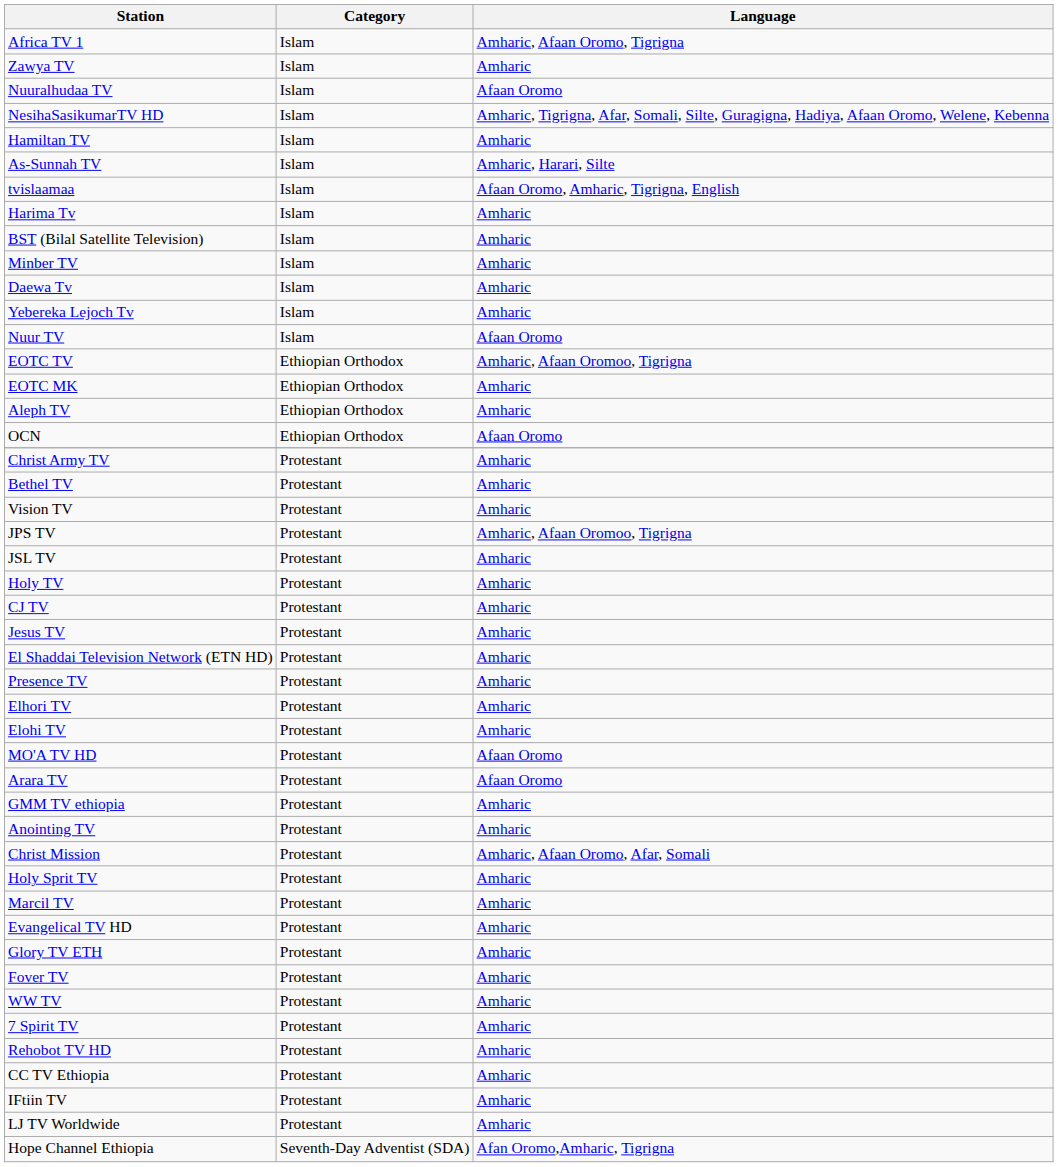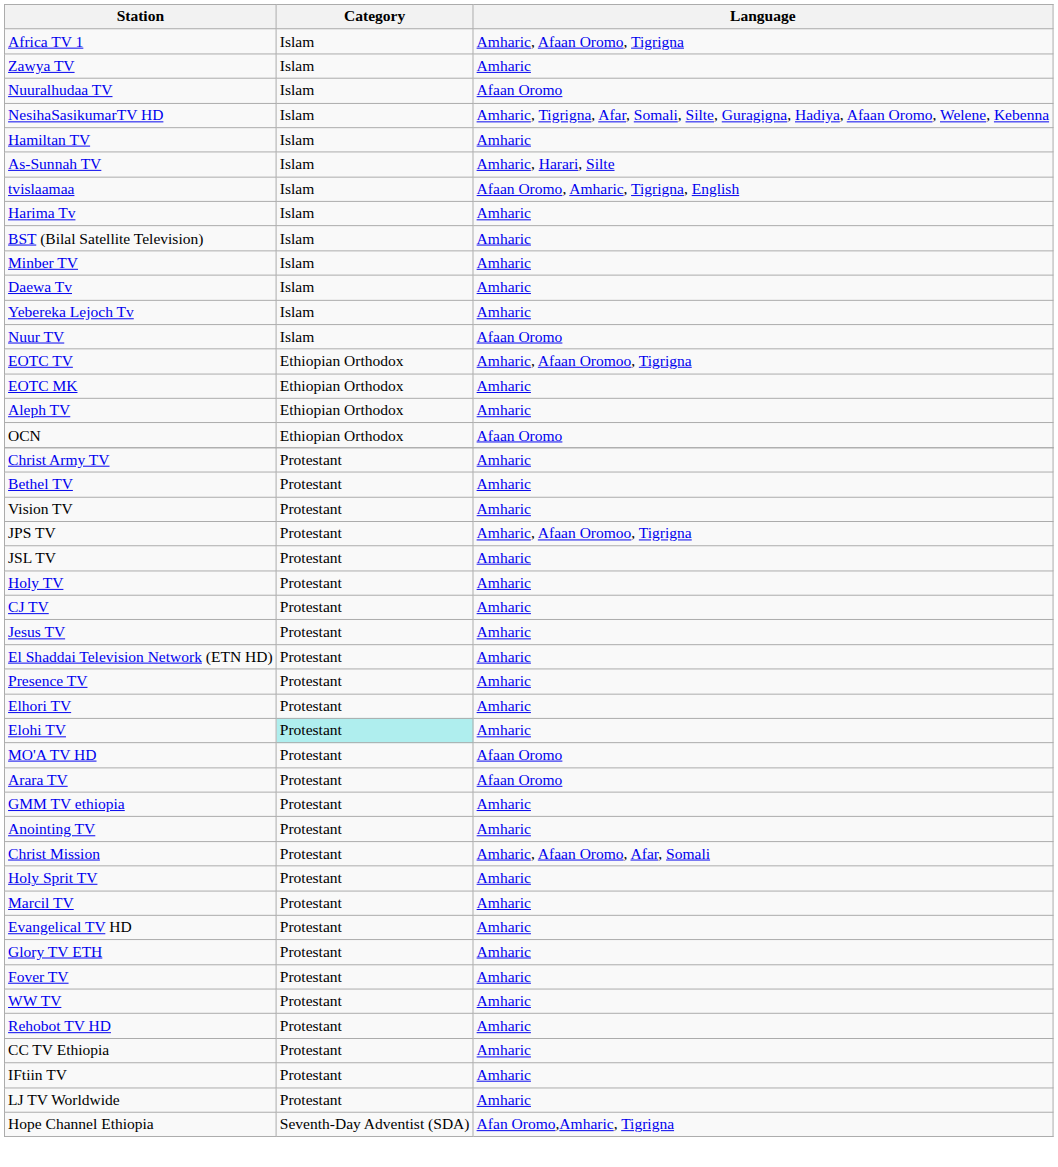Elohi TV | Category: no background -> paleturquoise background
- row: 7 Spirit TV | Protestant | Amharic
